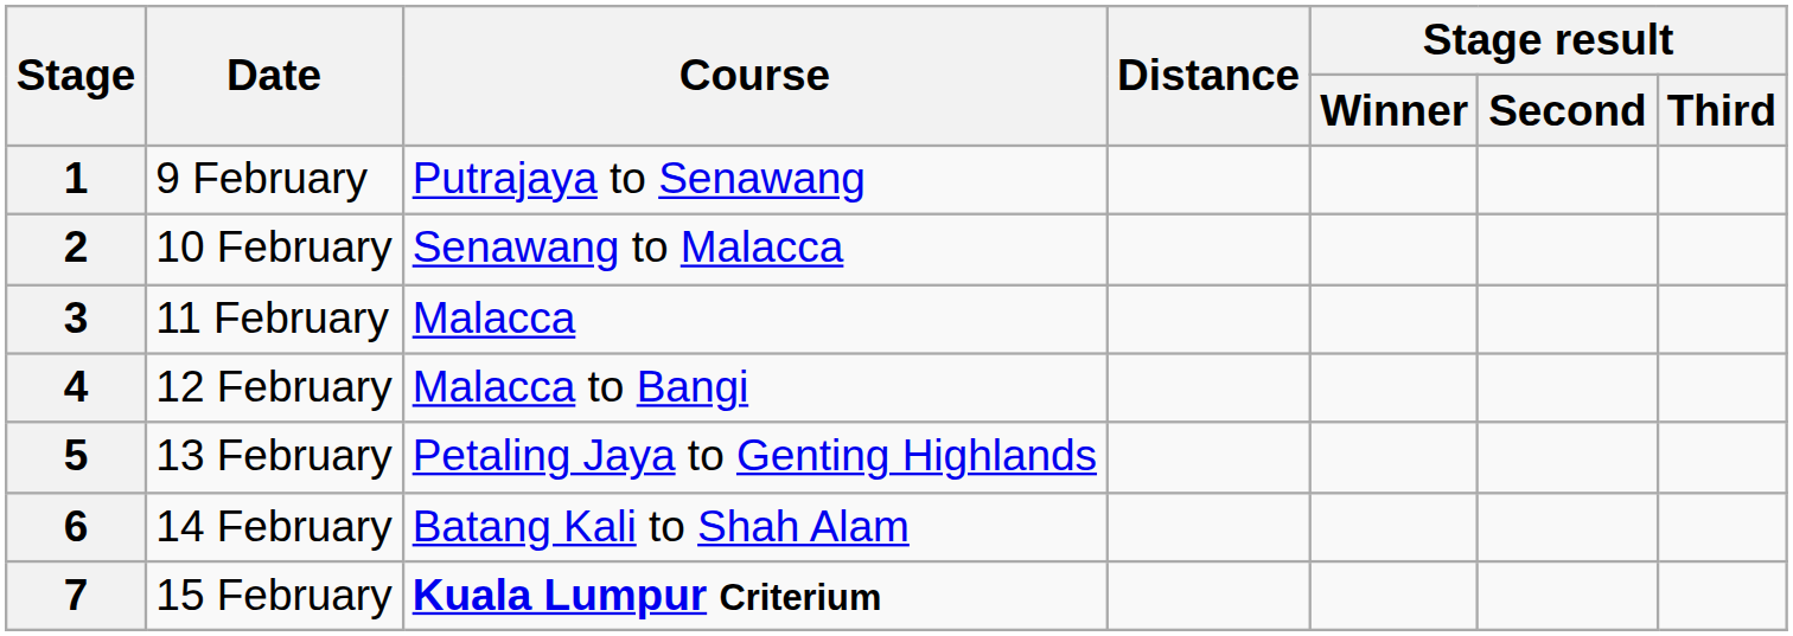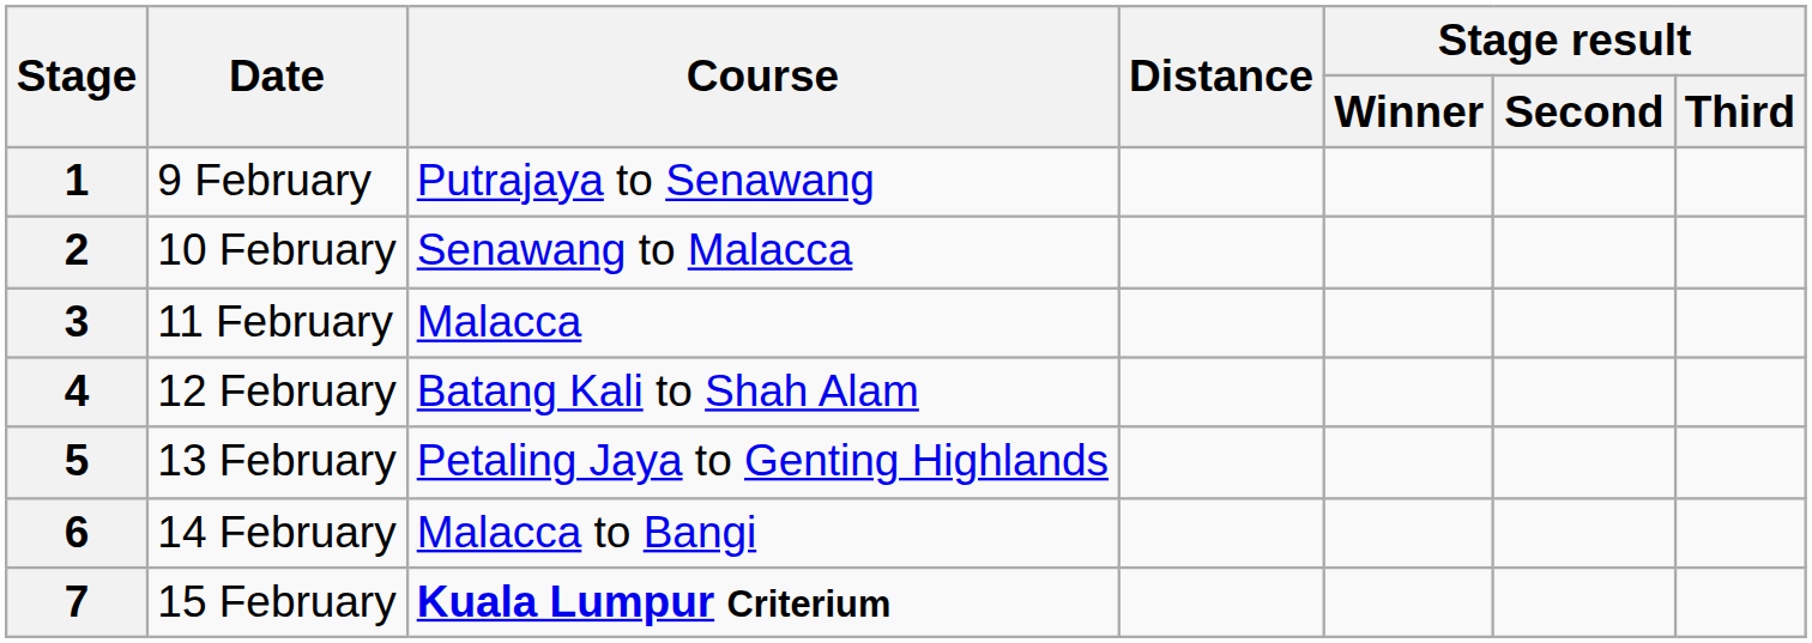4 | Course: Malacca to Bangi -> Batang Kali to Shah Alam
6 | Course: Batang Kali to Shah Alam -> Malacca to Bangi
